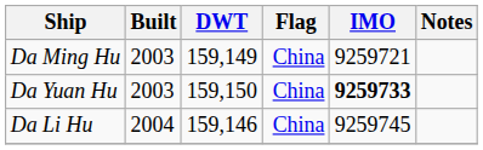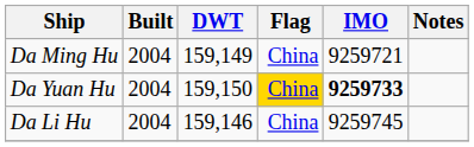Da Ming Hu | Built: 2003 -> 2004
Da Yuan Hu | Built: 2003 -> 2004
Da Yuan Hu | Flag: no background -> gold background
